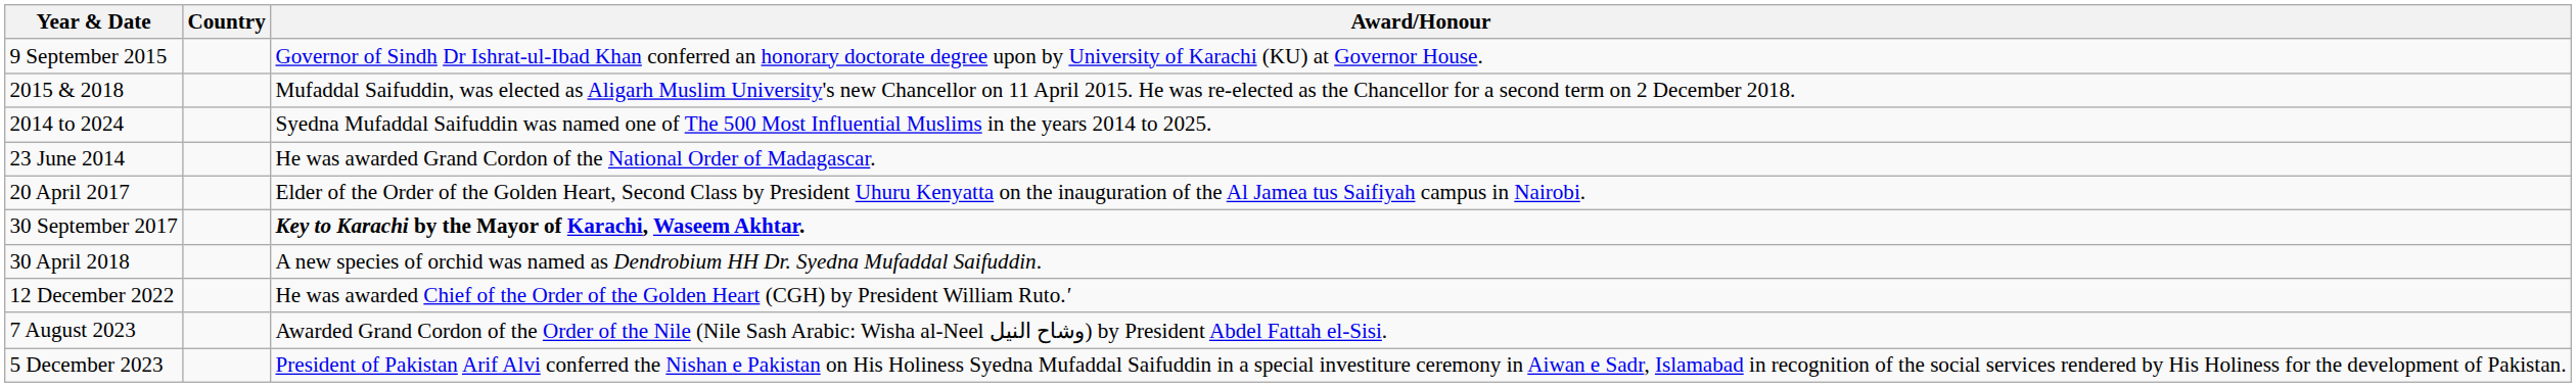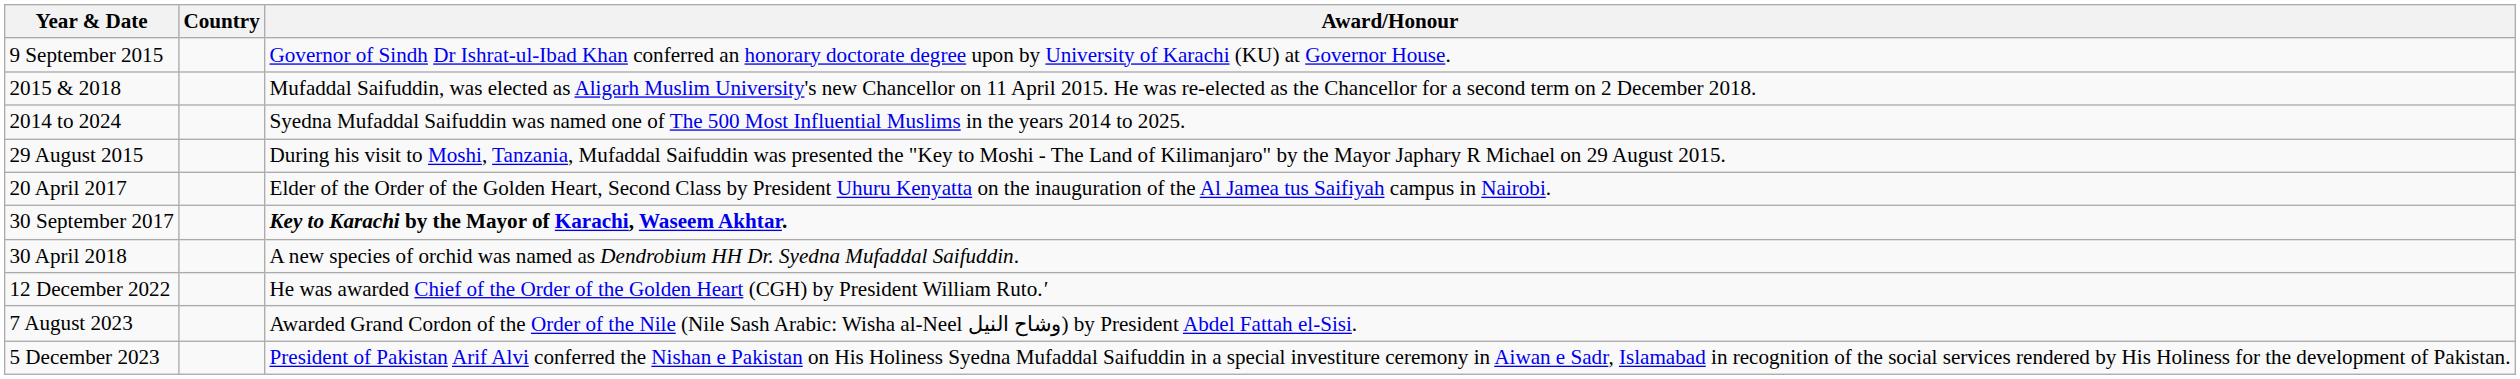- row: 23 June 2014 | He was awarded Grand Cordon of the National Order of Madagascar.
+ row: 29 August 2015 | During his visit to Moshi, Tanzania, Mufaddal Saifuddin was presented the "Key to Moshi - The Land of Kilimanjaro" by the Mayor Japhary R Michael on 29 August 2015.
